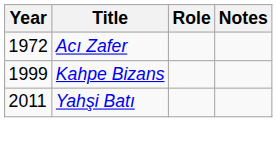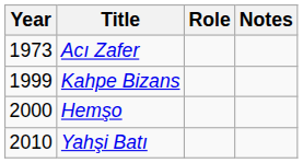Acı Zafer | Year: 1972 -> 1973
+ row: 2000 | Hemşo
Yahşi Batı | Year: 2011 -> 2010
